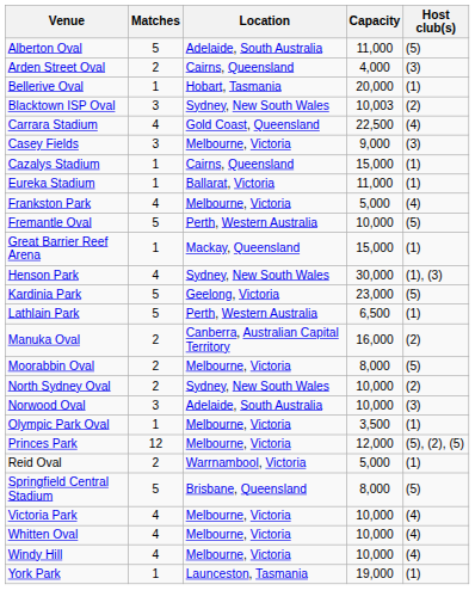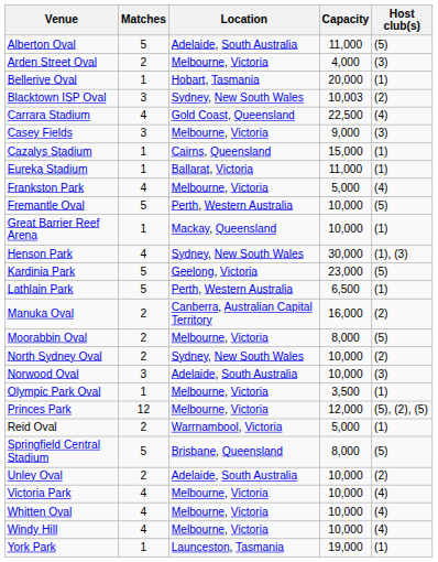Arden Street Oval | Location: Cairns, Queensland -> Melbourne, Victoria
Great Barrier Reef Arena | Capacity: 15,000 -> 10,000
+ row: Unley Oval | 2 | Adelaide, South Australia | 10,000 | (2)
